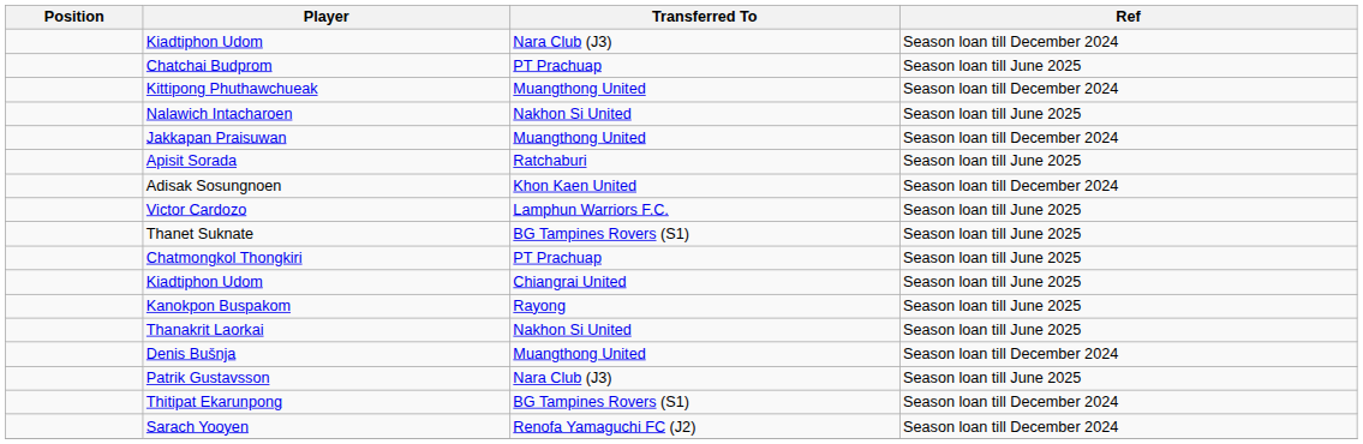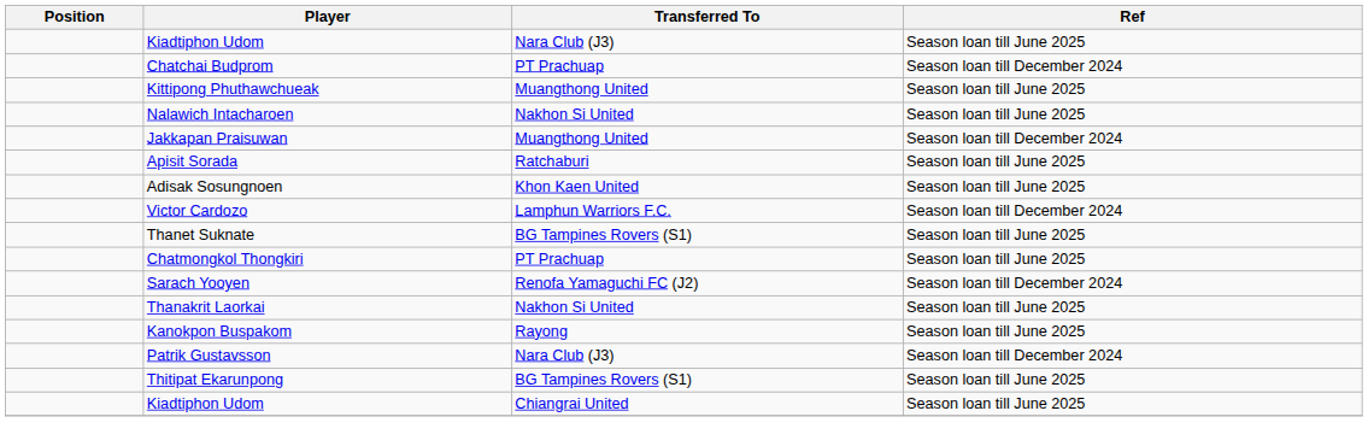Kiadtiphon Udom / Nara Club (J3) | Ref: Season loan till December 2024 -> Season loan till June 2025
Chatchai Budprom | Ref: Season loan till June 2025 -> Season loan till December 2024
Kittipong Phuthawchueak | Ref: Season loan till December 2024 -> Season loan till June 2025
Adisak Sosungnoen | Ref: Season loan till December 2024 -> Season loan till June 2025
Victor Cardozo | Ref: Season loan till June 2025 -> Season loan till December 2024
rows swapped: Sarach Yooyen <-> Kiadtiphon Udom / Chiangrai United
rows swapped: Kanokpon Buspakom <-> Thanakrit Laorkai
- row: Denis Bušnja | Muangthong United | Season loan till December 2024
Patrik Gustavsson | Ref: Season loan till June 2025 -> Season loan till December 2024
Thitipat Ekarunpong | Ref: Season loan till December 2024 -> Season loan till June 2025
